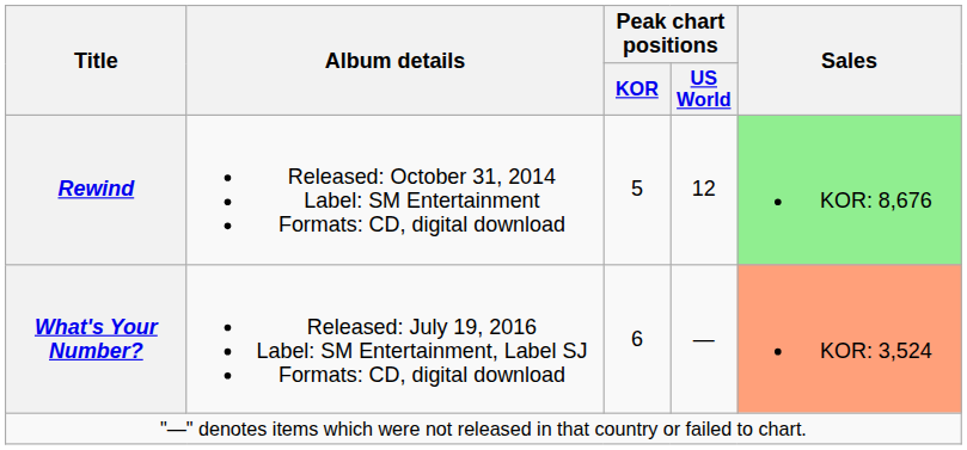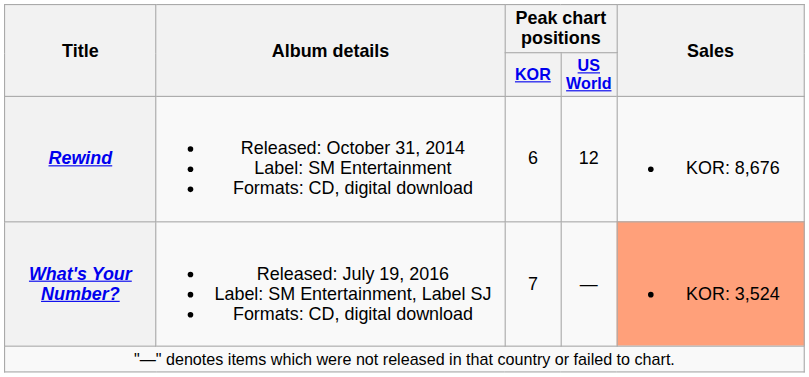Rewind | Peak chart positions / KOR: 5 -> 6
Rewind | Sales: lightgreen background -> no background
What's Your Number? | Peak chart positions / KOR: 6 -> 7
